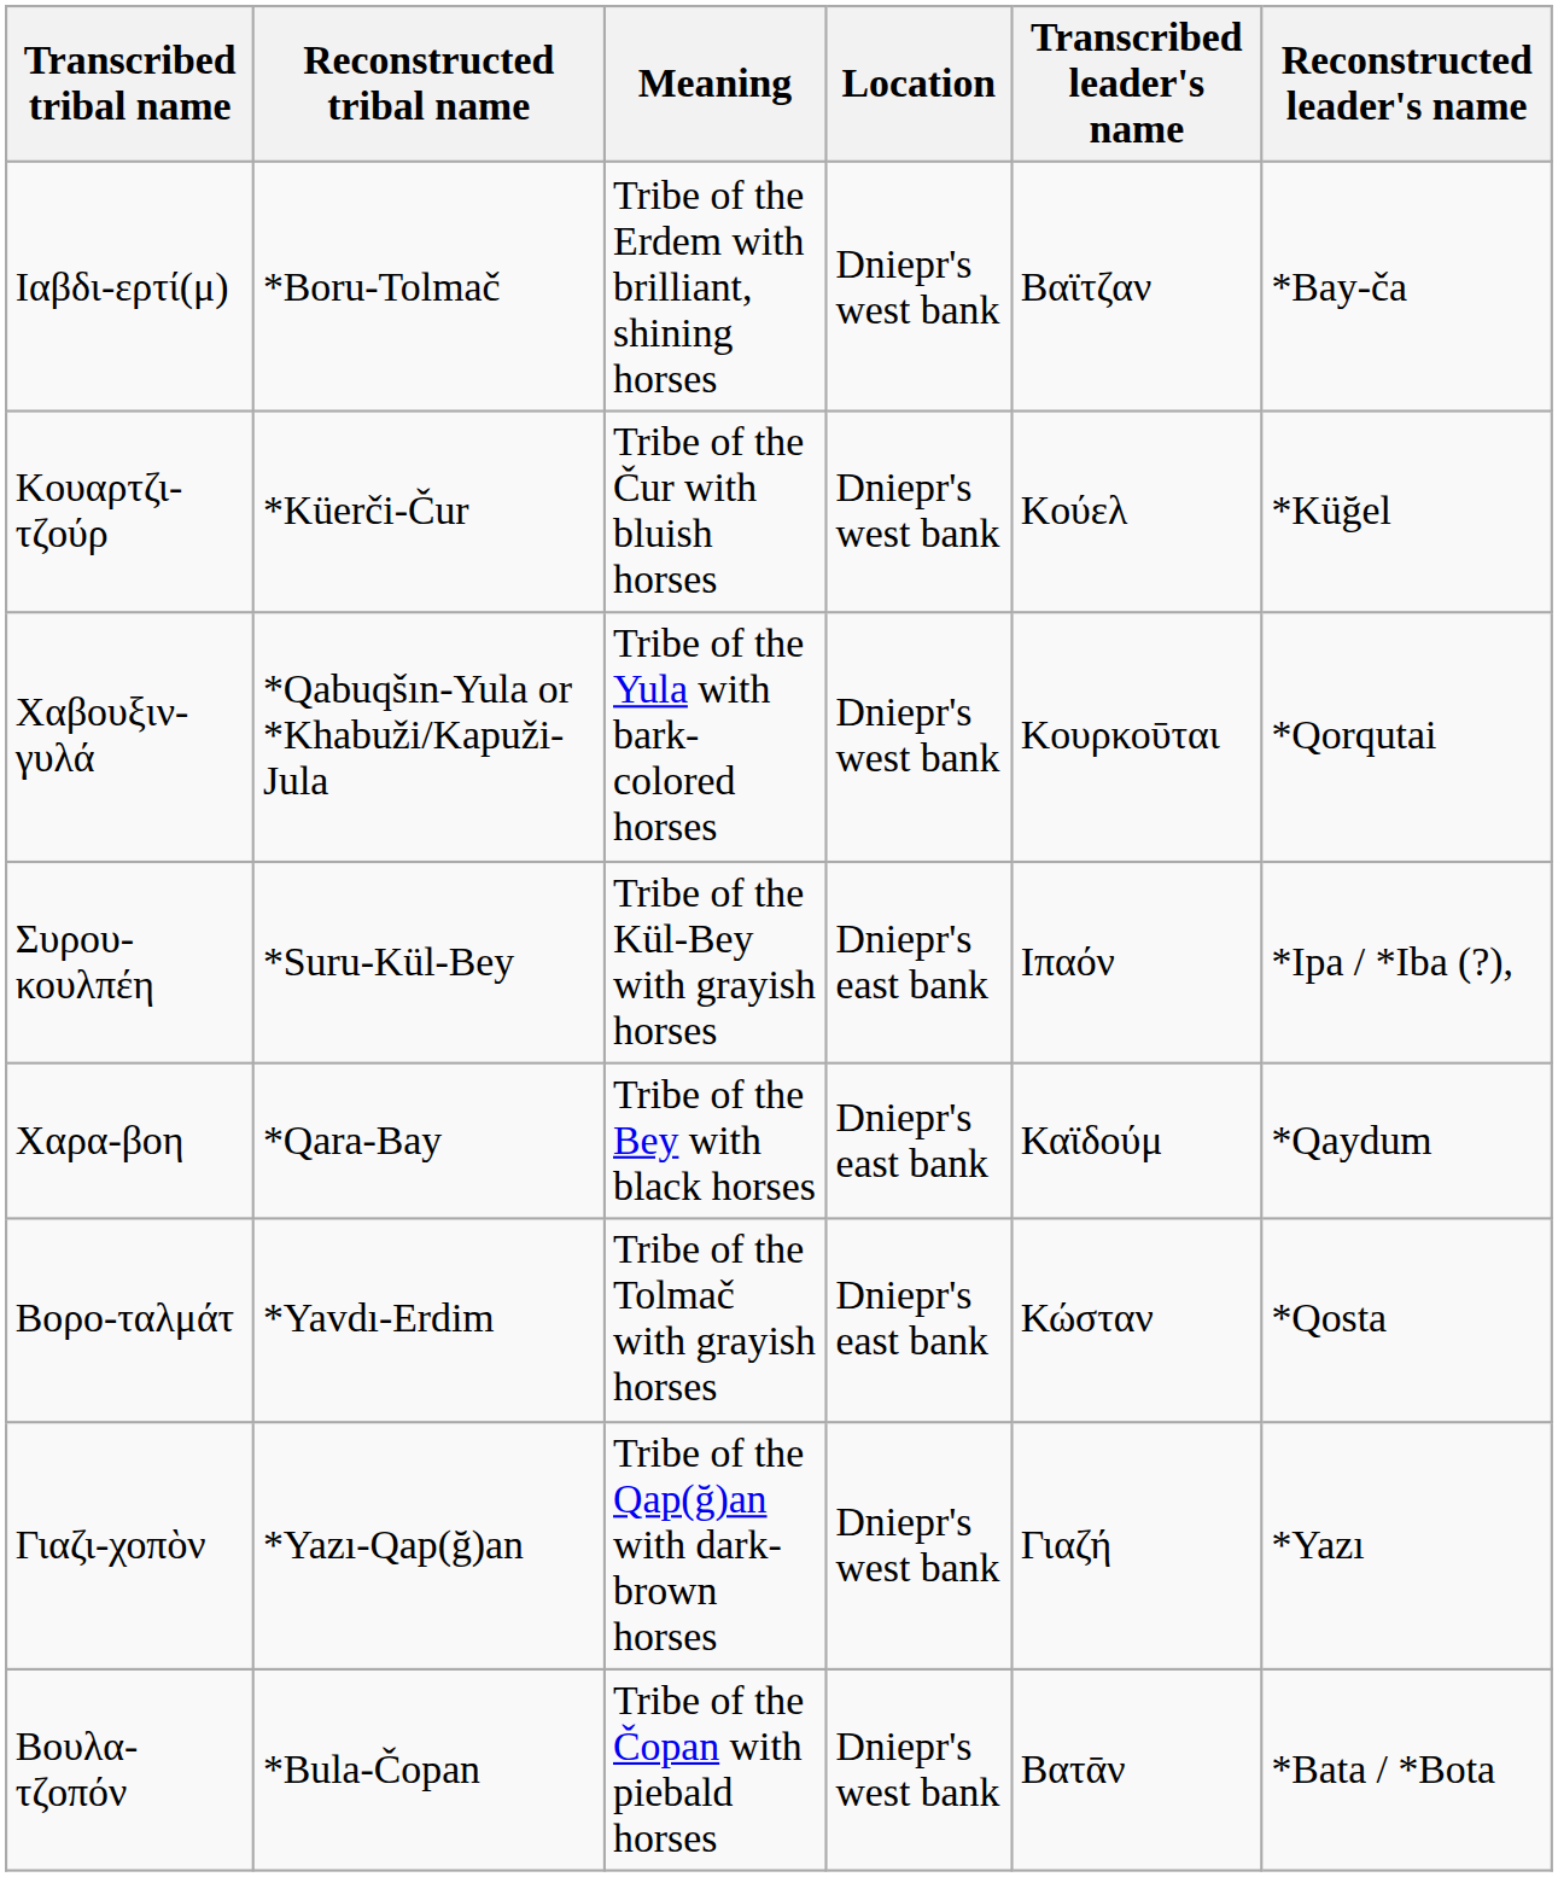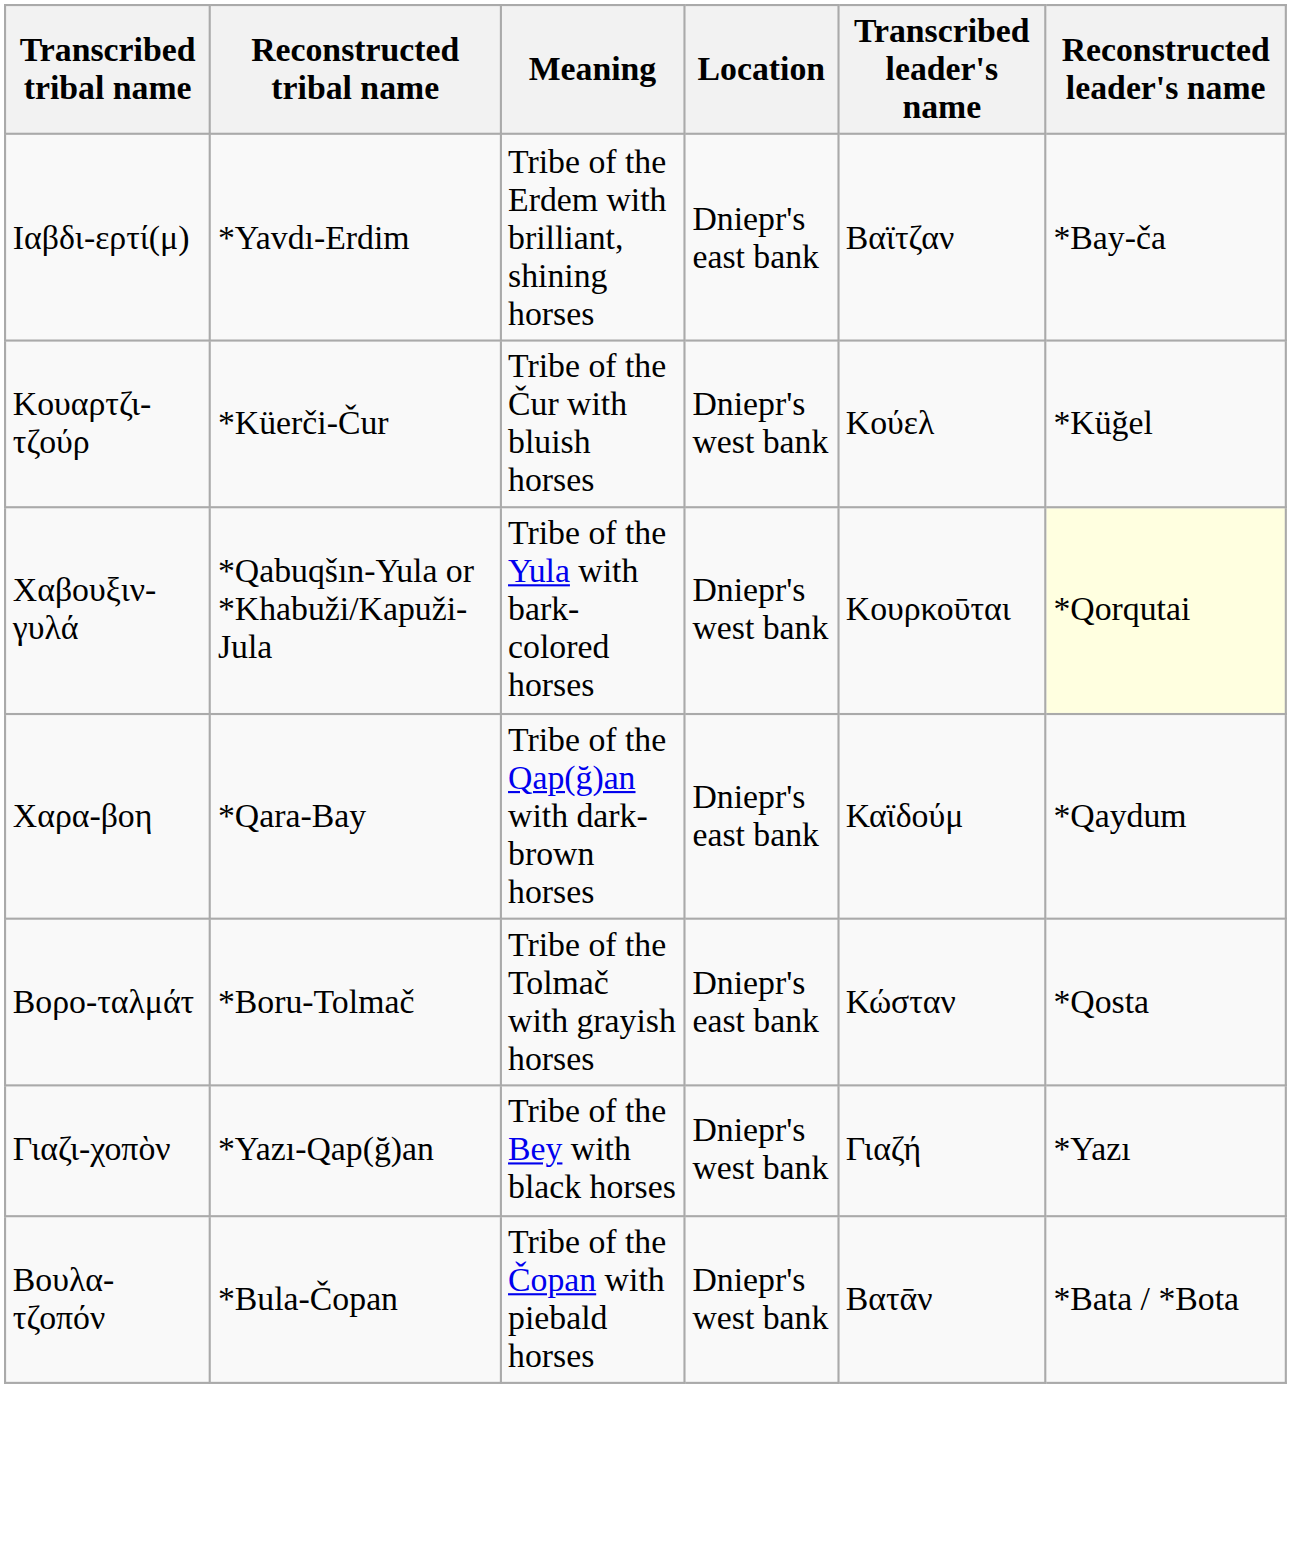Ιαβδι-ερτί(μ) | Reconstructed tribal name: *Boru-Tolmač -> *Yavdı-Erdim
Ιαβδι-ερτί(μ) | Location: Dniepr's west bank -> Dniepr's east bank
Χαβουξιν-γυλά | Reconstructed leader's name: no background -> lightyellow background
- row: Συρου-κουλπέη | *Suru-Kül-Bey | Tribe of the Kül-Bey with grayish horses | Dniepr's east bank | Ιπαόν | *Ipa / *Iba (?),
Χαρα-βοη | Meaning: Tribe of the Bey with black horses -> Tribe of the Qap(ğ)an with dark-brown horses
Βορο-ταλμάτ | Reconstructed tribal name: *Yavdı-Erdim -> *Boru-Tolmač
Γιαζι-χοπὸν | Meaning: Tribe of the Qap(ğ)an with dark-brown horses -> Tribe of the Bey with black horses
